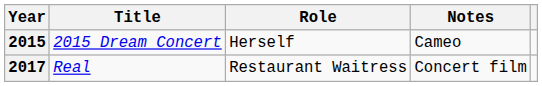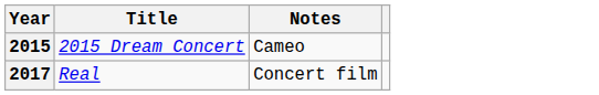- column: Role | Herself | Restaurant Waitress
